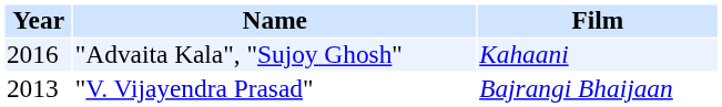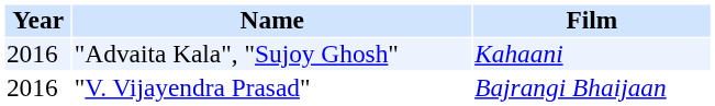"V. Vijayendra Prasad" | Year: 2013 -> 2016
